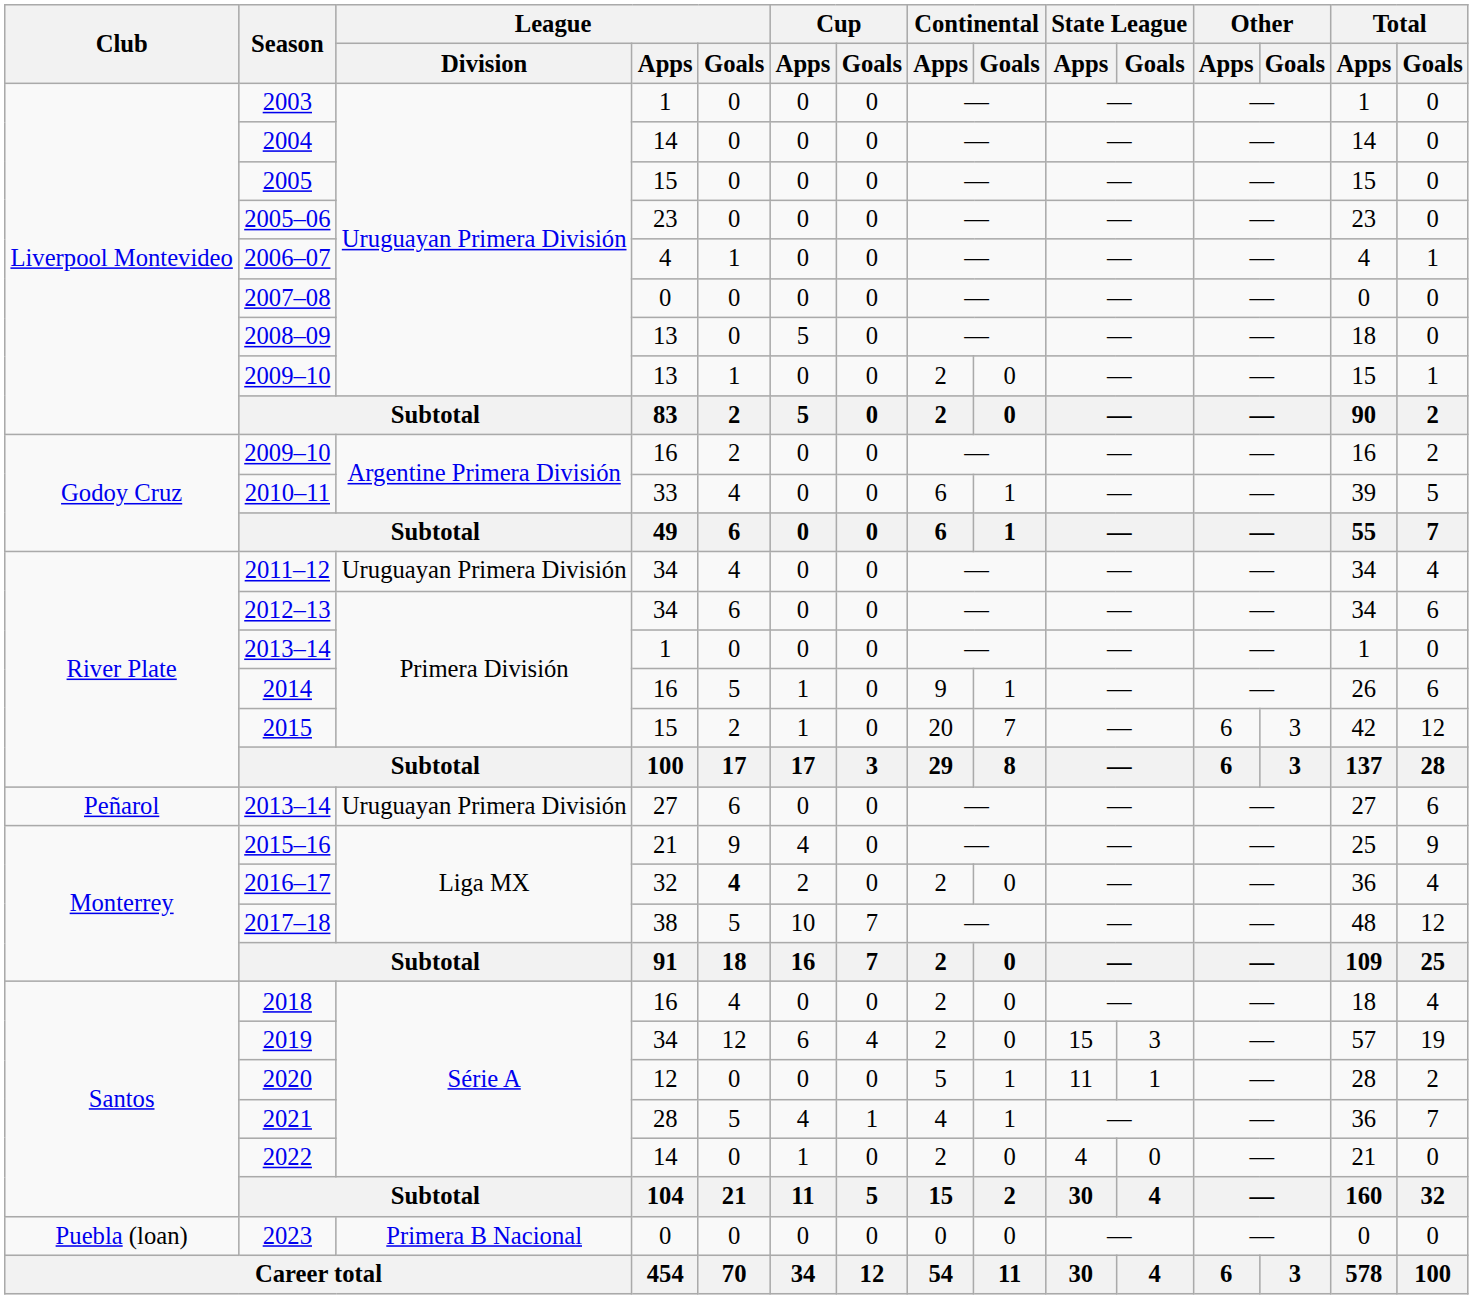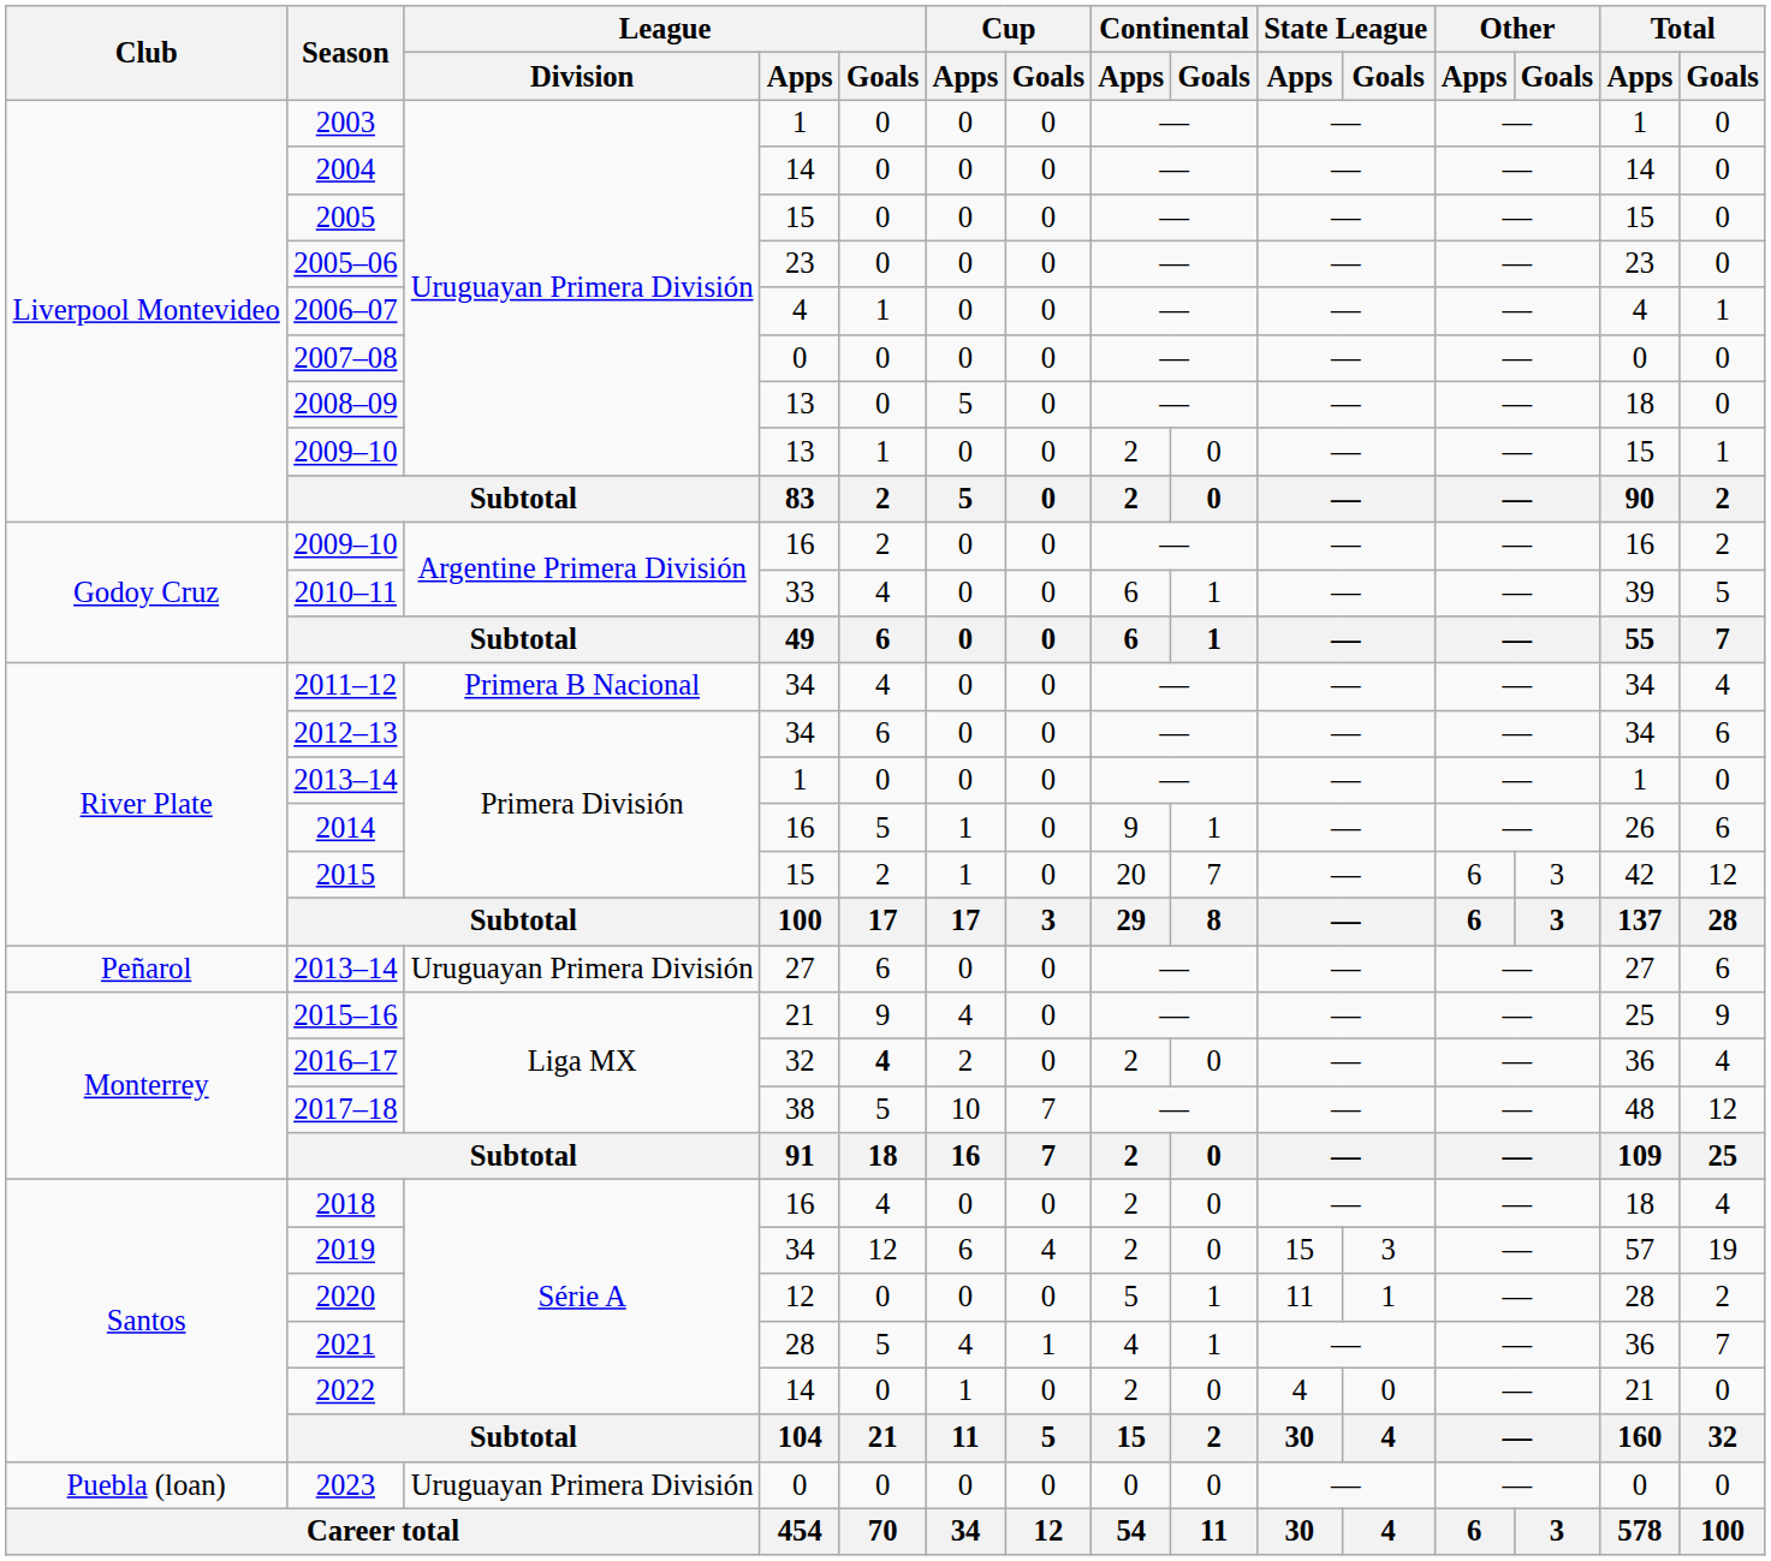2011–12 | League / Division: Uruguayan Primera División -> Primera B Nacional
2023 | League / Division: Primera B Nacional -> Uruguayan Primera División
